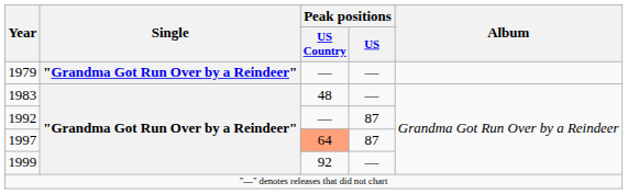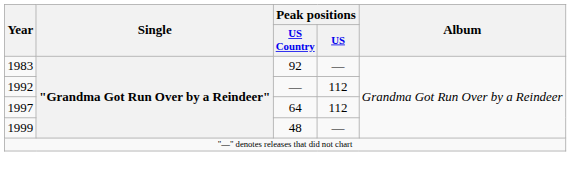- row: 1979 | "Grandma Got Run Over by a Reindeer" | — | —
1983 | Peak positions / US Country: 48 -> 92
1992 | Peak positions / US: 87 -> 112
1997 | Peak positions / US Country: lightsalmon background -> no background
1997 | Peak positions / US: 87 -> 112
1999 | Peak positions / US Country: 92 -> 48
